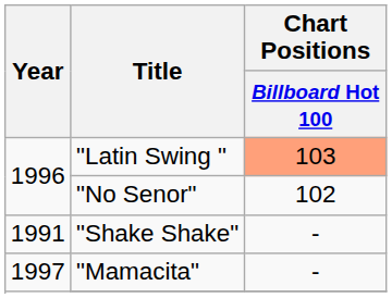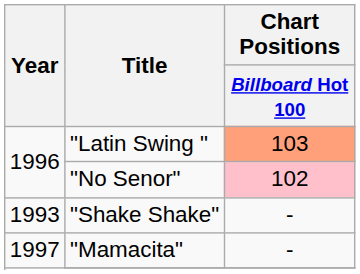"No Senor" | Chart Positions / Billboard Hot 100: no background -> pink background
"Shake Shake" | Year: 1991 -> 1993
